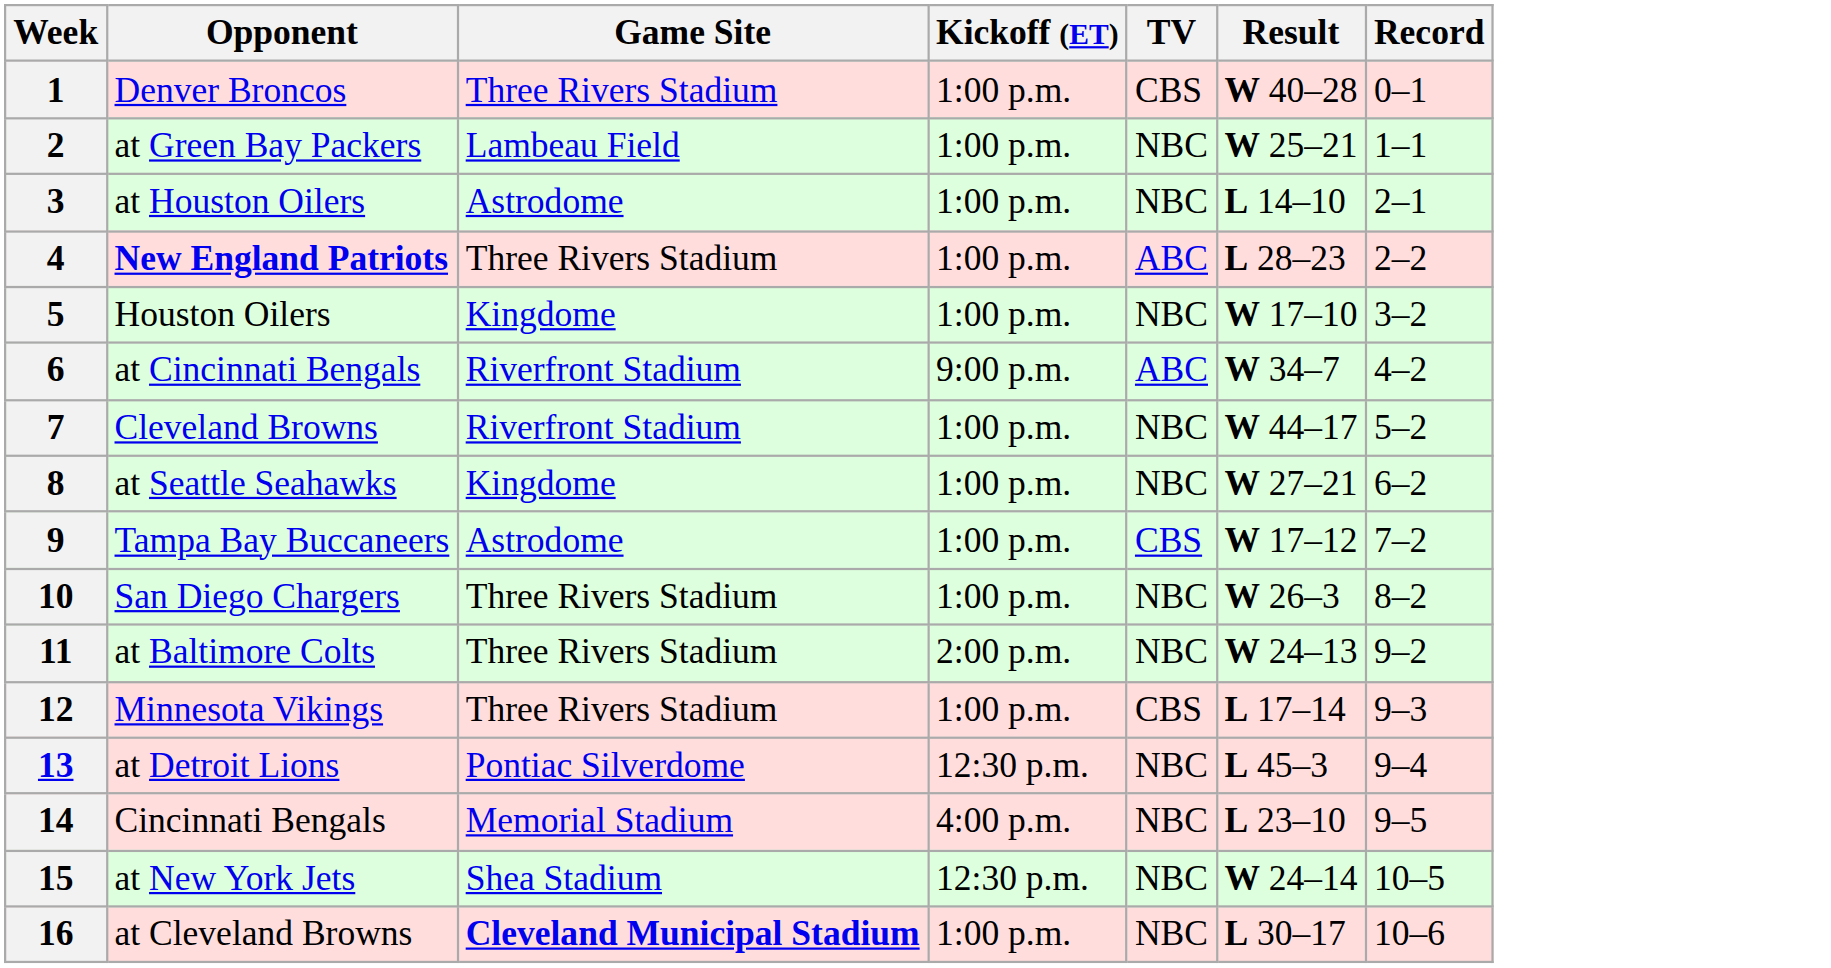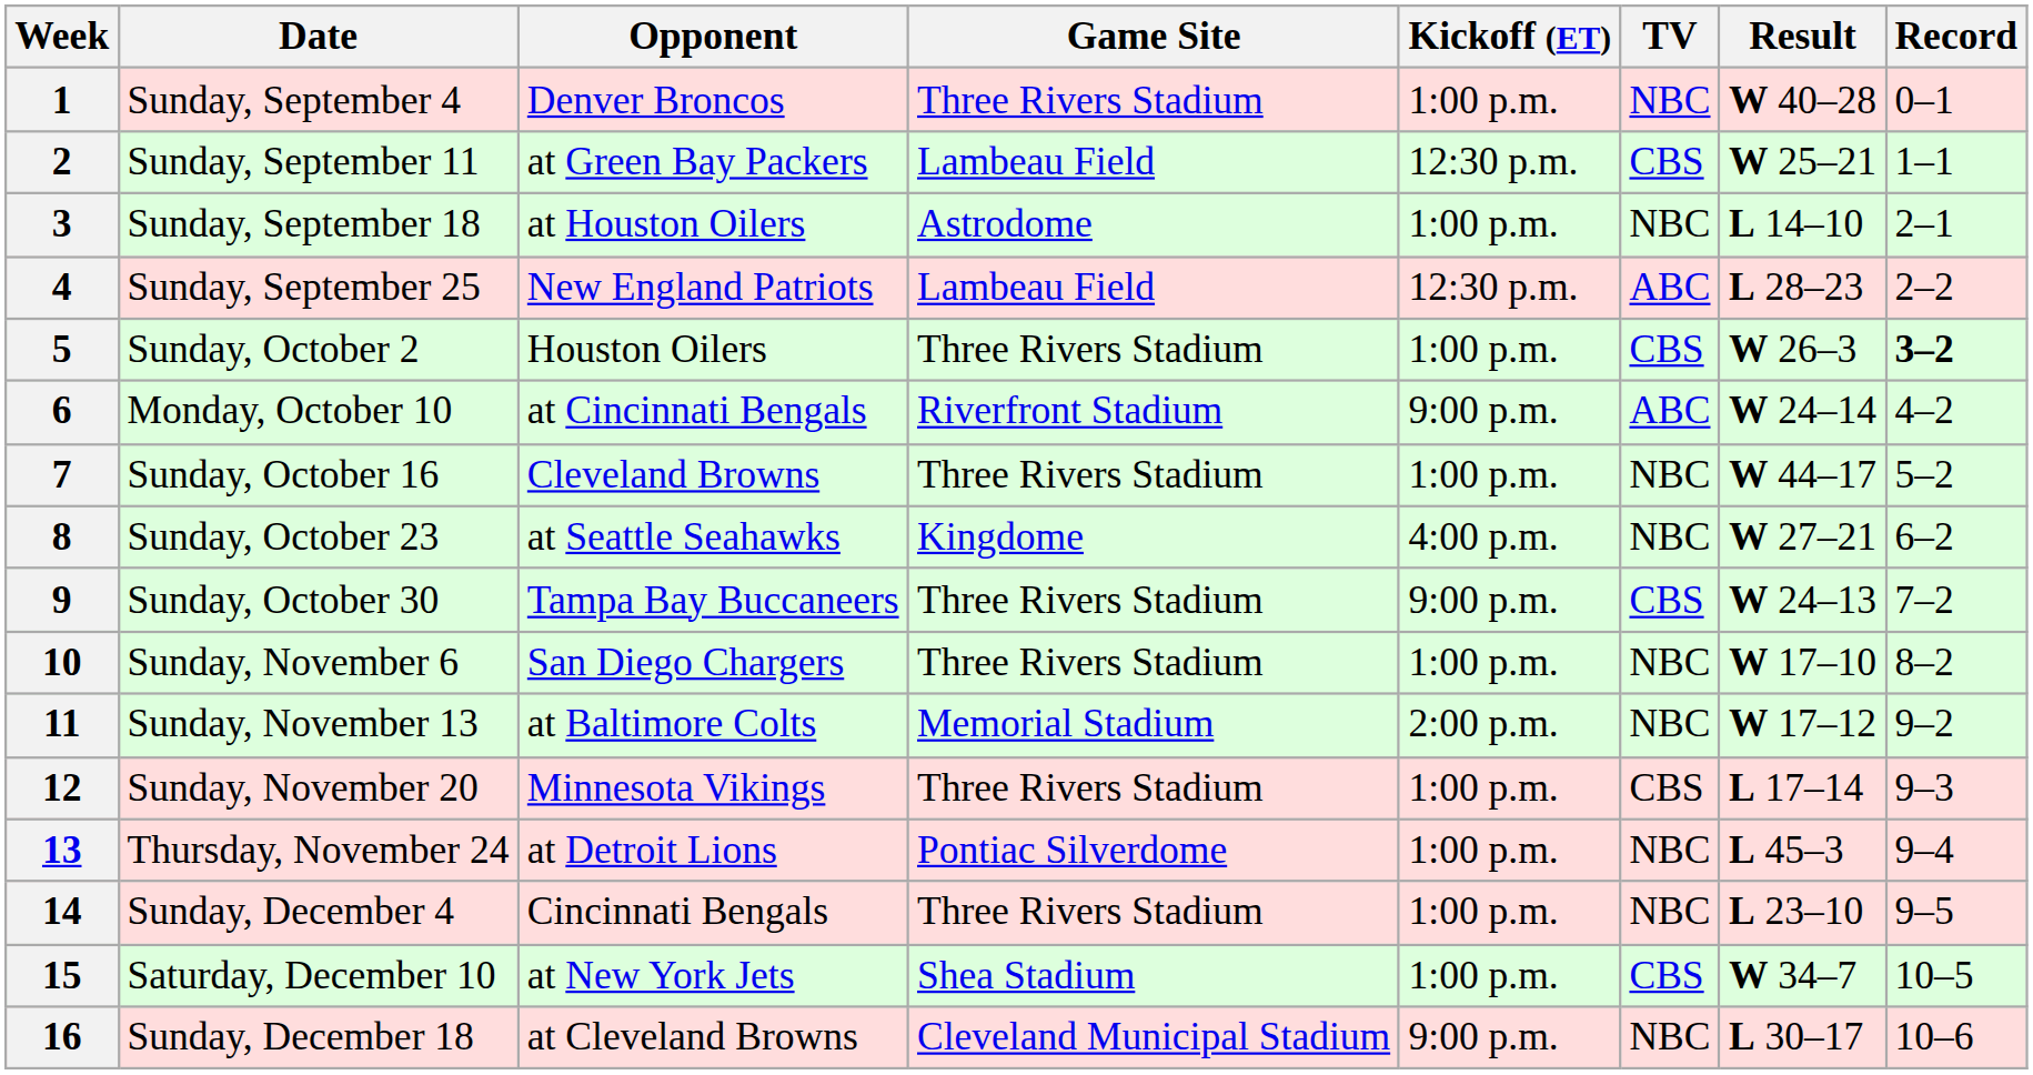+ column: Date | Sunday, September 4 | Sunday, September 11 | Sunday, September 18 | Sunday, September 25 | Sunday, October 2 | Monday, October 10 | Sunday, October 16 | Sunday, October 23 | Sunday, October 30 | Sunday, November 6 | Sunday, November 13 | Sunday, November 20 | Thursday, November 24 | Sunday, December 4 | Saturday, December 10 | Sunday, December 18
1 | TV: CBS -> NBC
2 | Kickoff (ET): 1:00 p.m. -> 12:30 p.m.
2 | TV: NBC -> CBS
4 | Opponent: bold -> normal
4 | Game Site: Three Rivers Stadium -> Lambeau Field
4 | Kickoff (ET): 1:00 p.m. -> 12:30 p.m.
5 | Game Site: Kingdome -> Three Rivers Stadium
5 | TV: NBC -> CBS
5 | Result: W 17–10 -> W 26–3
5 | Record: normal -> bold
6 | Result: W 34–7 -> W 24–14
7 | Game Site: Riverfront Stadium -> Three Rivers Stadium
8 | Kickoff (ET): 1:00 p.m. -> 4:00 p.m.
9 | Game Site: Astrodome -> Three Rivers Stadium
9 | Kickoff (ET): 1:00 p.m. -> 9:00 p.m.
9 | Result: W 17–12 -> W 24–13
10 | Result: W 26–3 -> W 17–10
11 | Game Site: Three Rivers Stadium -> Memorial Stadium
11 | Result: W 24–13 -> W 17–12
13 | Kickoff (ET): 12:30 p.m. -> 1:00 p.m.
14 | Game Site: Memorial Stadium -> Three Rivers Stadium
14 | Kickoff (ET): 4:00 p.m. -> 1:00 p.m.
15 | Kickoff (ET): 12:30 p.m. -> 1:00 p.m.
15 | TV: NBC -> CBS
15 | Result: W 24–14 -> W 34–7
16 | Game Site: bold -> normal
16 | Kickoff (ET): 1:00 p.m. -> 9:00 p.m.
